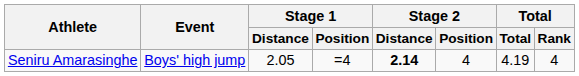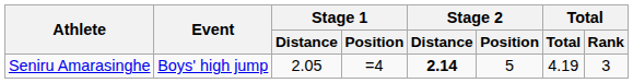Seniru Amarasinghe | Stage 2 / Position: 4 -> 5
Seniru Amarasinghe | Total / Rank: 4 -> 3
